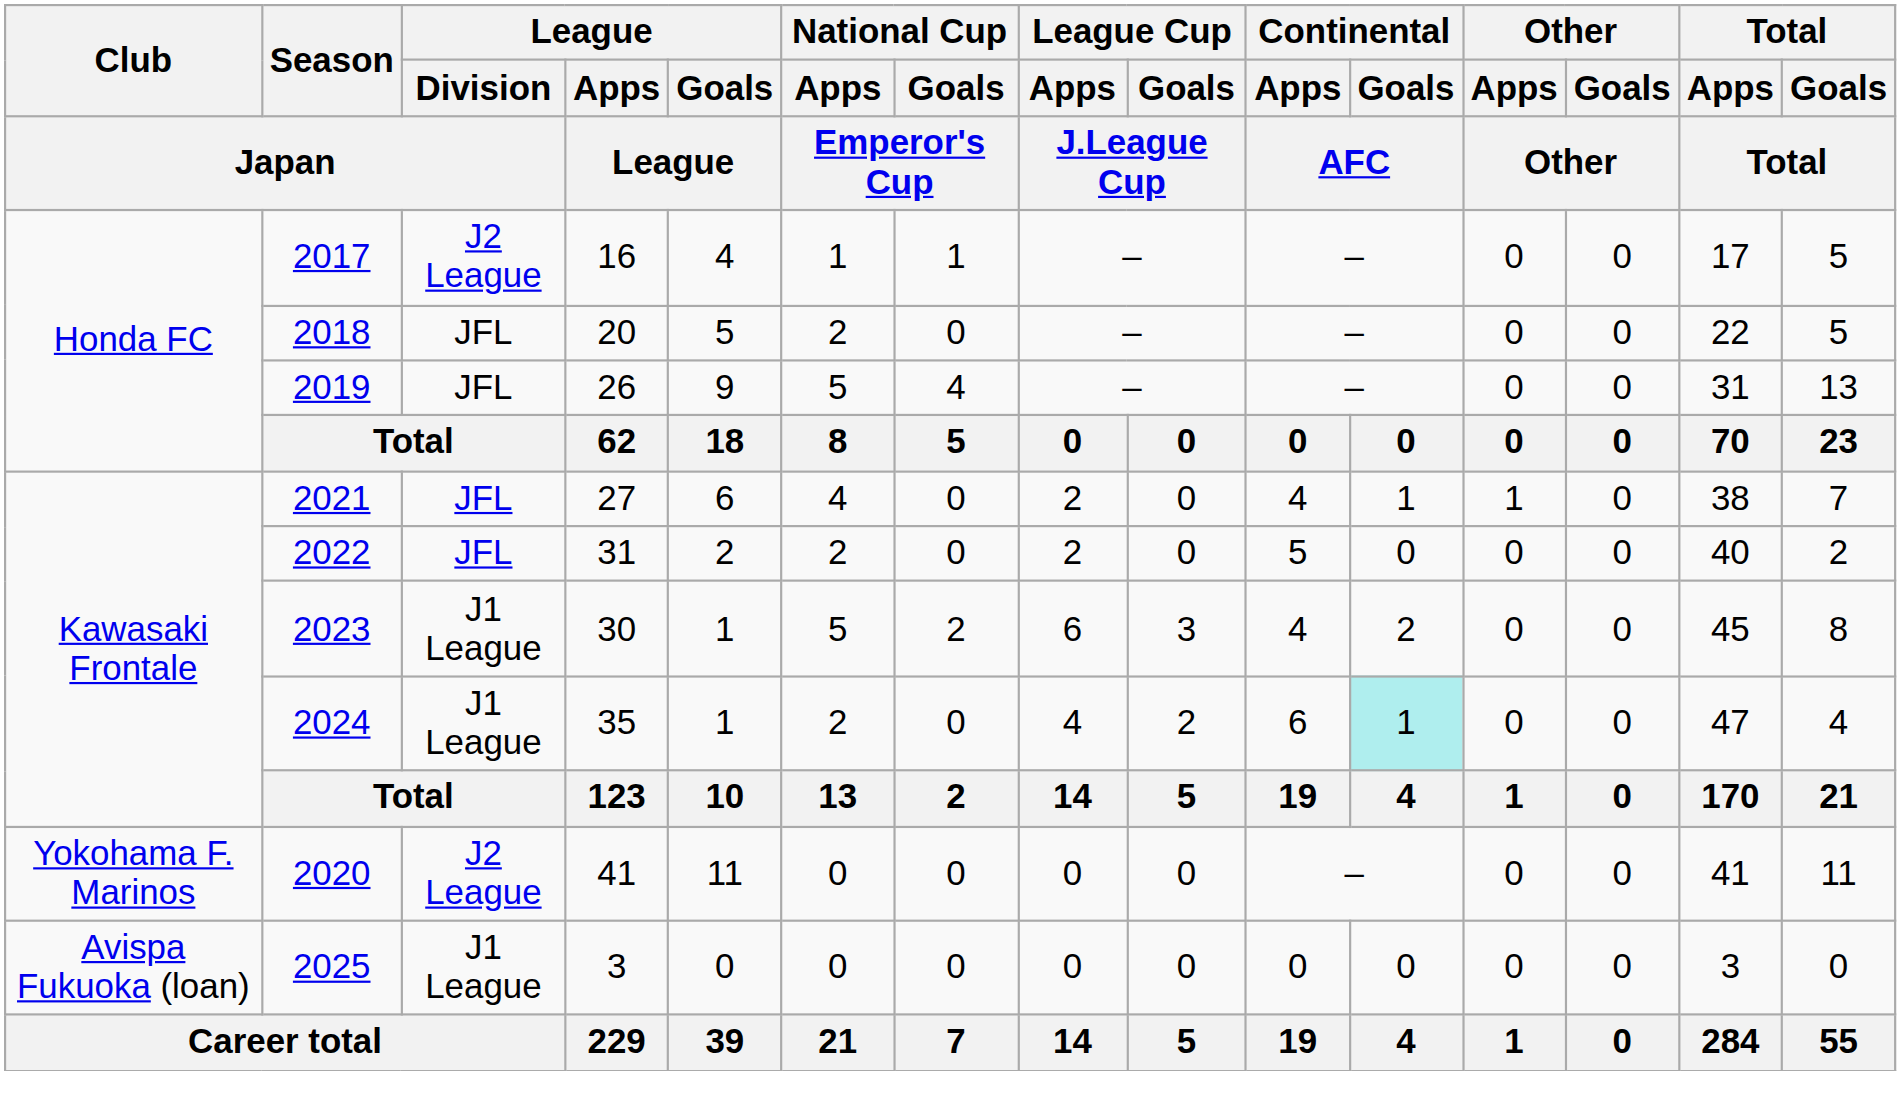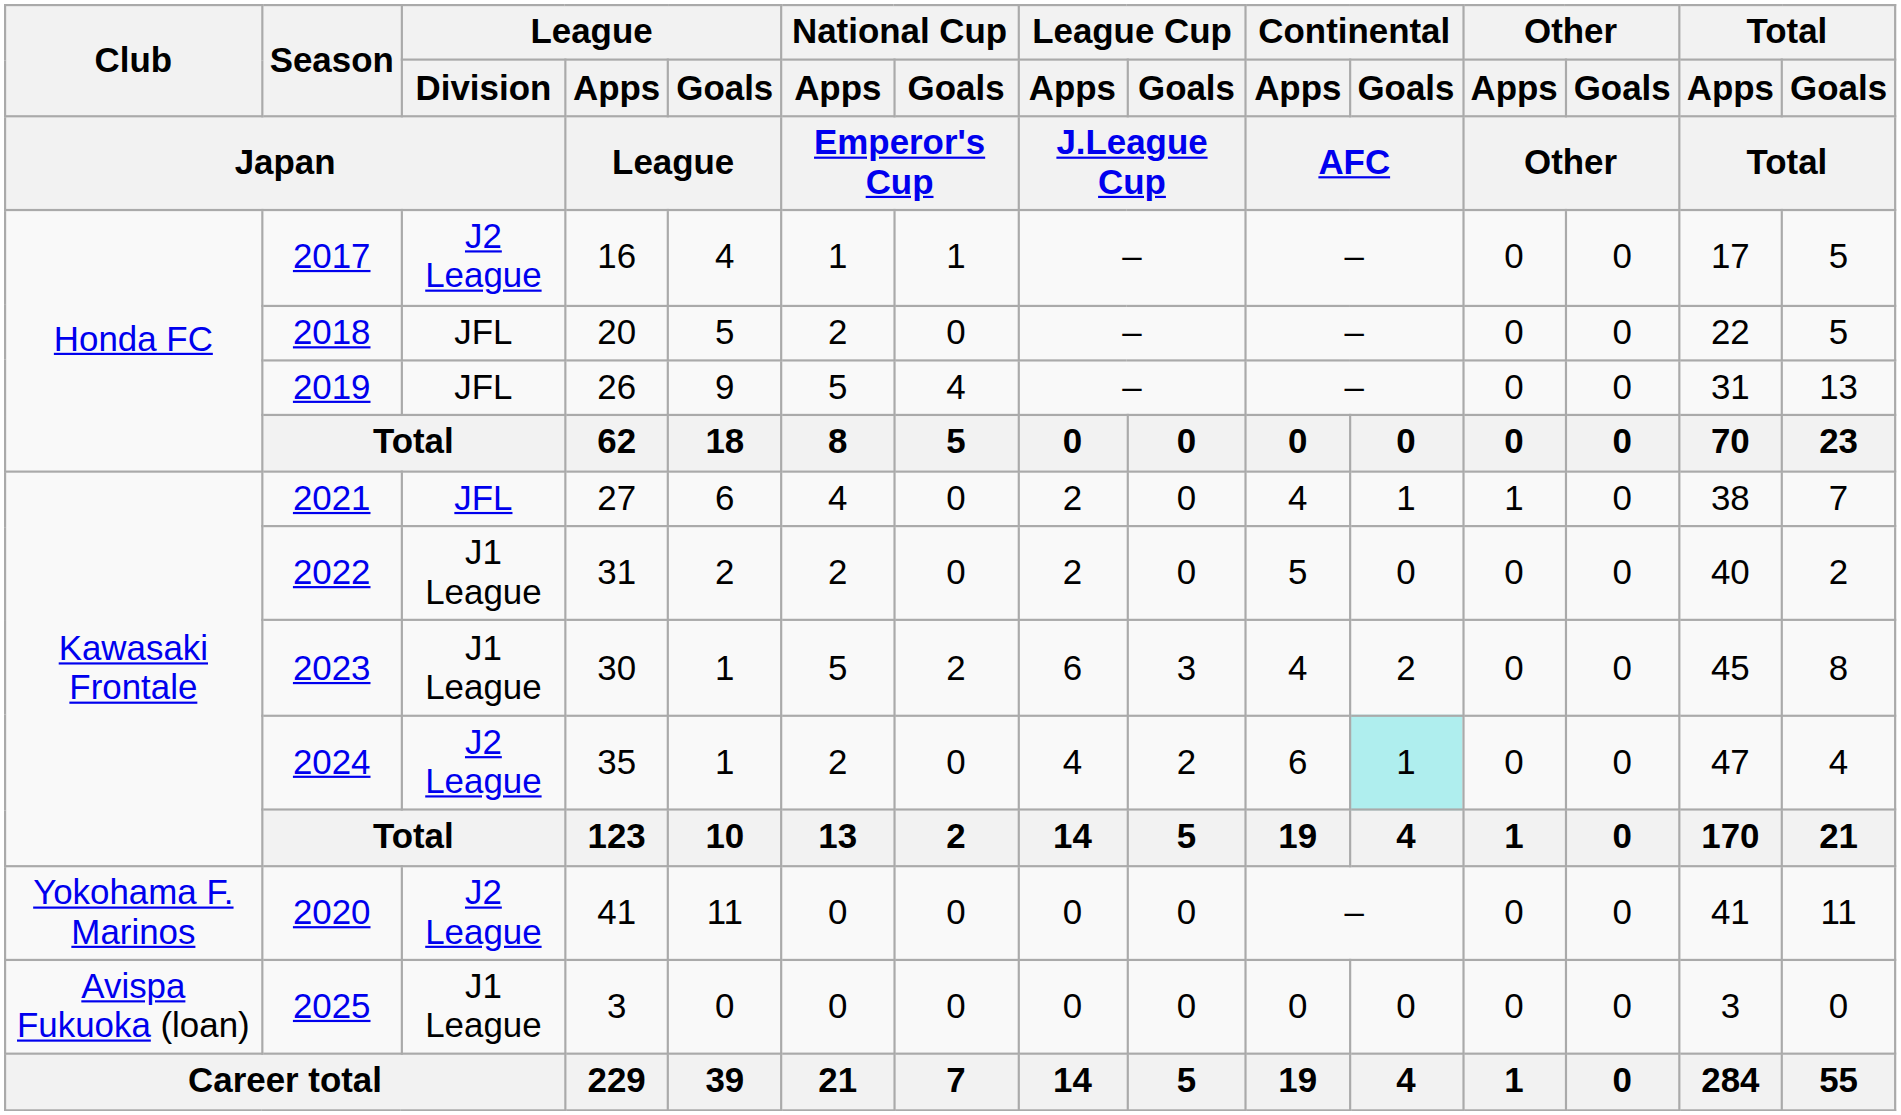2022 | League / Division / Japan: JFL -> J1 League
2024 | League / Division / Japan: J1 League -> J2 League
